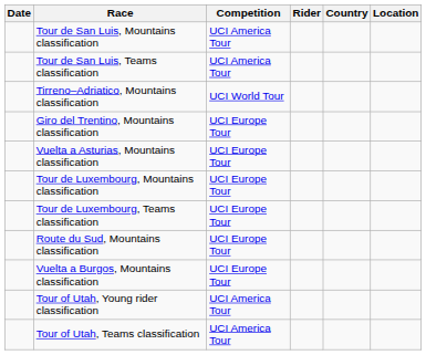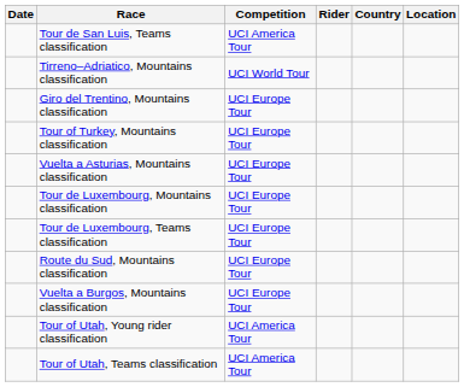- row: Tour de San Luis, Mountains classification | UCI America Tour
+ row: Tour of Turkey, Mountains classification | UCI Europe Tour
